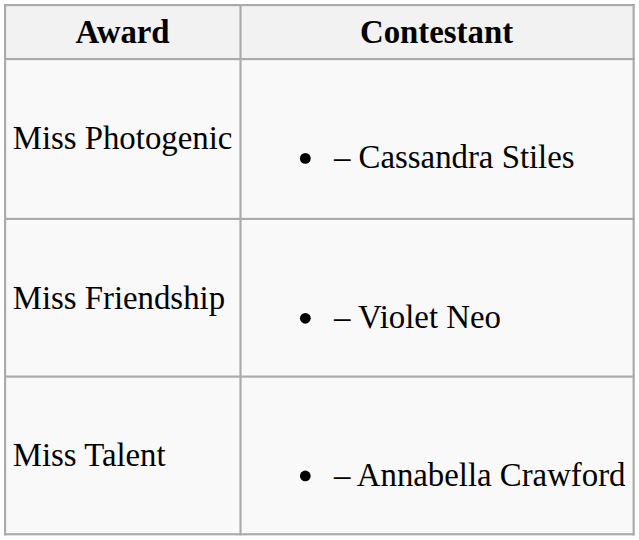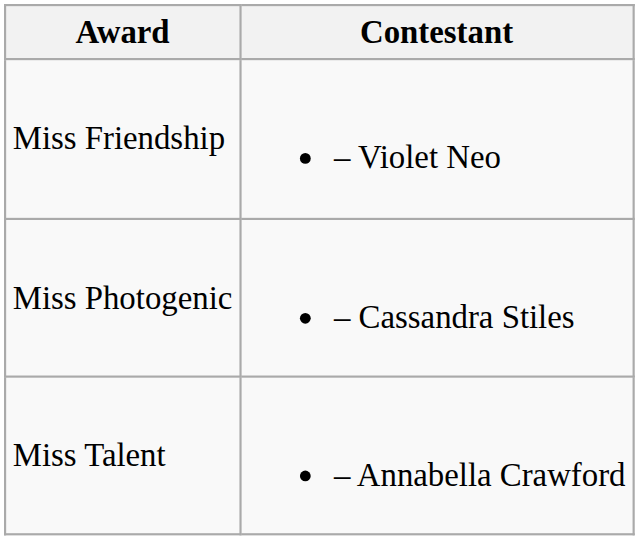rows swapped: Miss Friendship <-> Miss Photogenic
